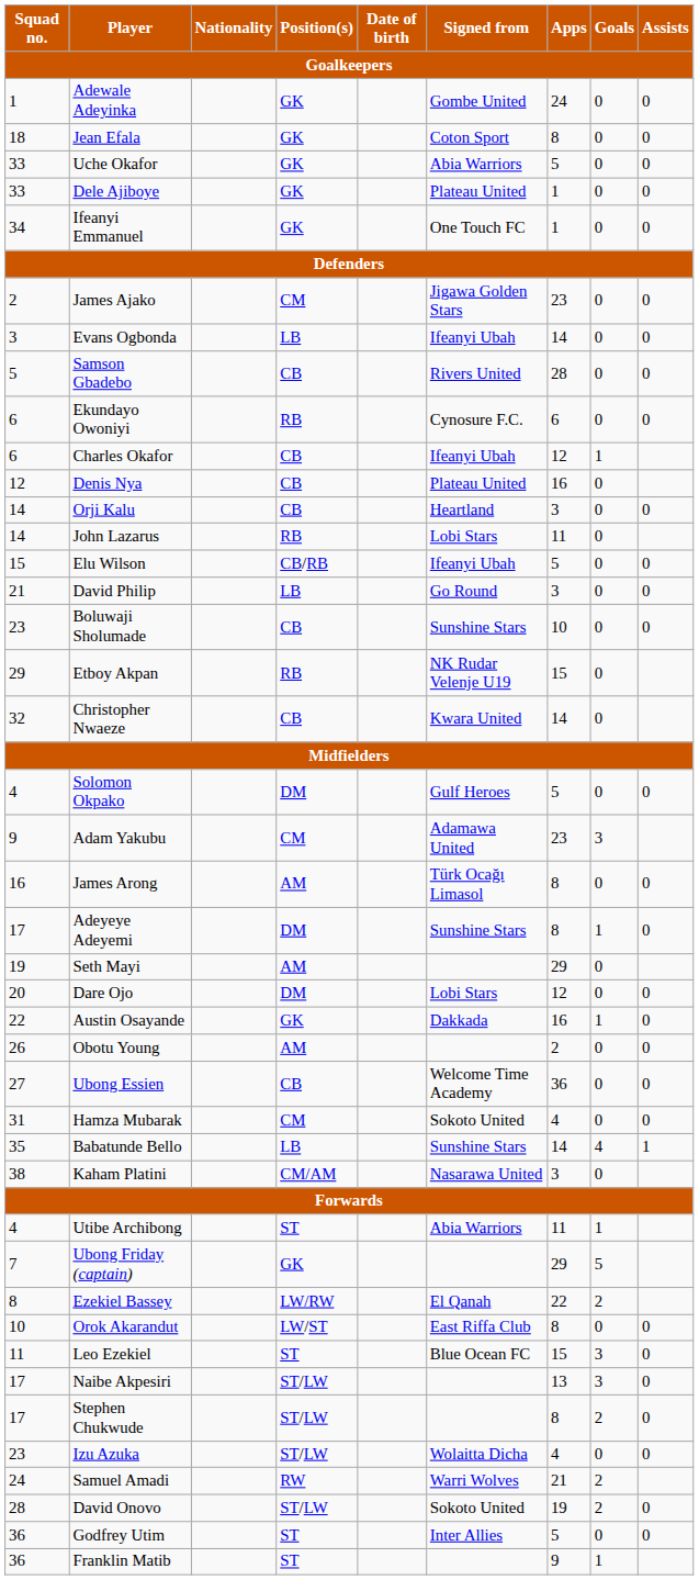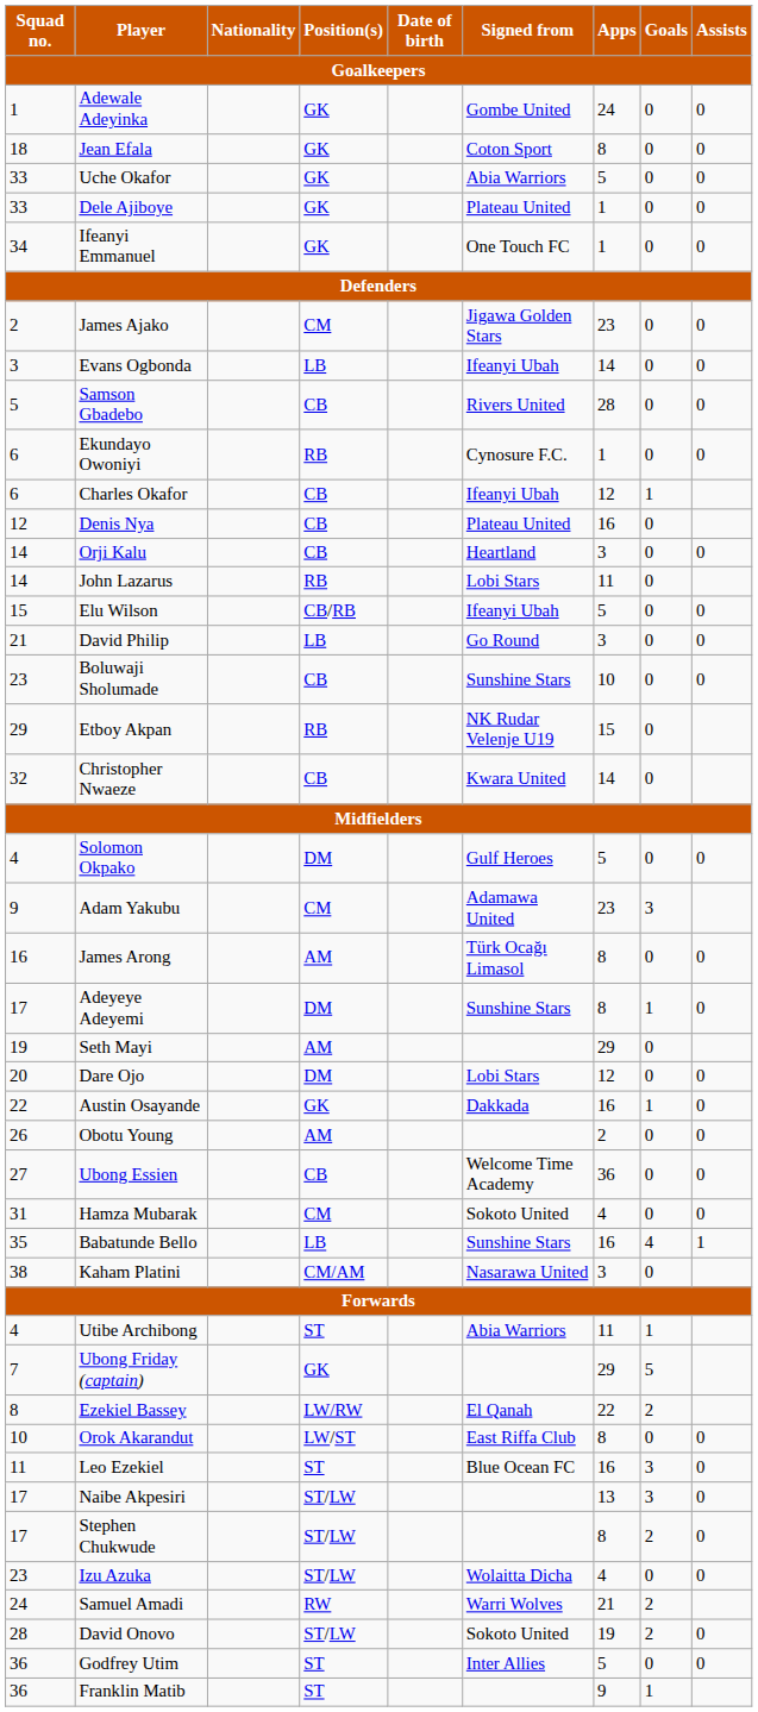Ekundayo Owoniyi | Apps: 6 -> 1
Babatunde Bello | Apps: 14 -> 16
Leo Ezekiel | Apps: 15 -> 16
